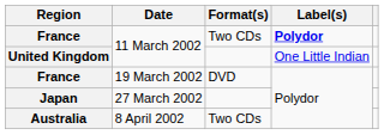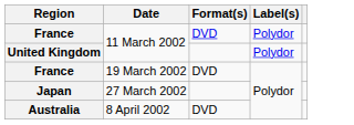France / 11 March 2002 | Format(s): Two CDs -> DVD
France / 11 March 2002 | Label(s): bold -> normal
United Kingdom | Label(s): One Little Indian -> Polydor
Australia | Format(s): Two CDs -> DVD
